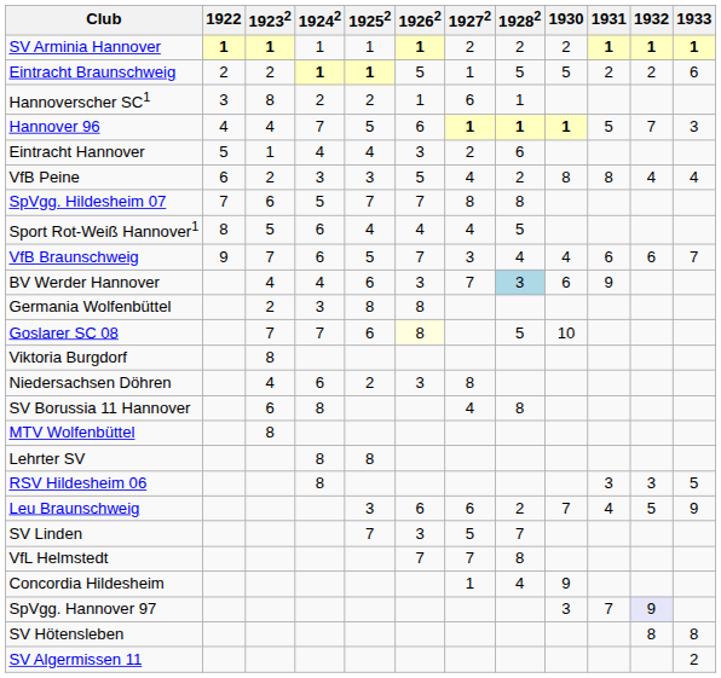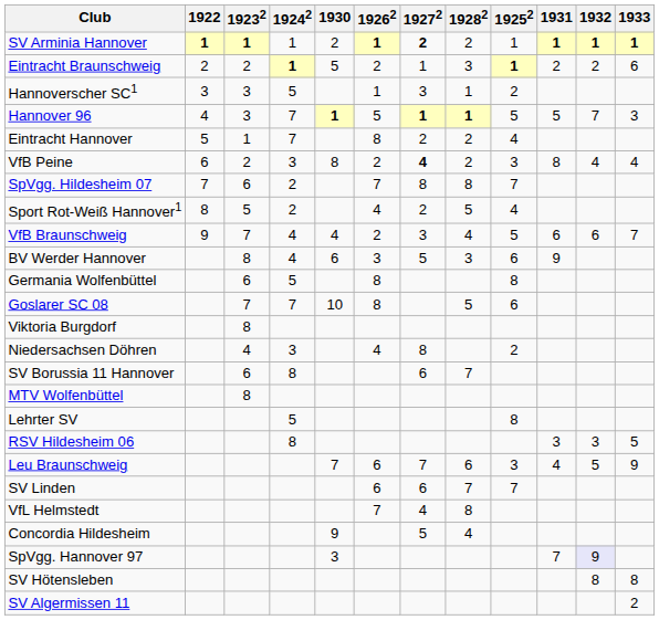columns swapped: 19252 <-> 1930
SV Arminia Hannover | 19272: normal -> bold
Eintracht Braunschweig | 19262: 5 -> 2
Eintracht Braunschweig | 19282: 5 -> 3
Hannoverscher SC1 | 19232: 8 -> 3
Hannoverscher SC1 | 19242: 2 -> 5
Hannoverscher SC1 | 19272: 6 -> 3
Hannover 96 | 19232: 4 -> 3
Hannover 96 | 19262: 6 -> 5
Eintracht Hannover | 19242: 4 -> 7
Eintracht Hannover | 19262: 3 -> 8
Eintracht Hannover | 19282: 6 -> 2
VfB Peine | 19262: 5 -> 2
VfB Peine | 19272: normal -> bold
SpVgg. Hildesheim 07 | 19242: 5 -> 2
Sport Rot-Weiß Hannover1 | 19242: 6 -> 2
Sport Rot-Weiß Hannover1 | 19272: 4 -> 2
VfB Braunschweig | 19242: 6 -> 4
VfB Braunschweig | 19262: 7 -> 2
BV Werder Hannover | 19232: 4 -> 8
BV Werder Hannover | 19272: 7 -> 5
BV Werder Hannover | 19282: lightblue background -> no background
Germania Wolfenbüttel | 19232: 2 -> 6
Germania Wolfenbüttel | 19242: 3 -> 5
Goslarer SC 08 | 19262: lightyellow background -> no background
Niedersachsen Döhren | 19242: 6 -> 3
Niedersachsen Döhren | 19262: 3 -> 4
SV Borussia 11 Hannover | 19272: 4 -> 6
SV Borussia 11 Hannover | 19282: 8 -> 7
Lehrter SV | 19242: 8 -> 5
Leu Braunschweig | 19272: 6 -> 7
Leu Braunschweig | 19282: 2 -> 6
SV Linden | 19262: 3 -> 6
SV Linden | 19272: 5 -> 6
VfL Helmstedt | 19272: 7 -> 4
Concordia Hildesheim | 19272: 1 -> 5
